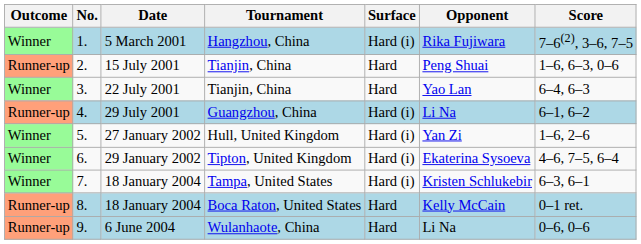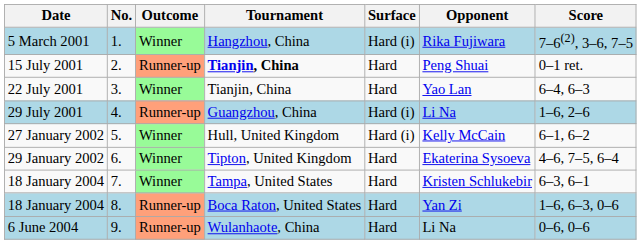columns swapped: Outcome <-> Date
2. | Tournament: normal -> bold
2. | Score: 1–6, 6–3, 0–6 -> 0–1 ret.
4. | Score: 6–1, 6–2 -> 1–6, 2–6
5. | Opponent: Yan Zi -> Kelly McCain
5. | Score: 1–6, 2–6 -> 6–1, 6–2
6. | Surface: Hard (i) -> Hard
7. | Surface: Hard (i) -> Hard
8. | Opponent: Kelly McCain -> Yan Zi
8. | Score: 0–1 ret. -> 1–6, 6–3, 0–6
